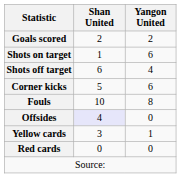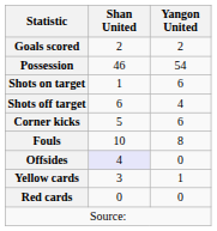+ row: Possession | 46 | 54
